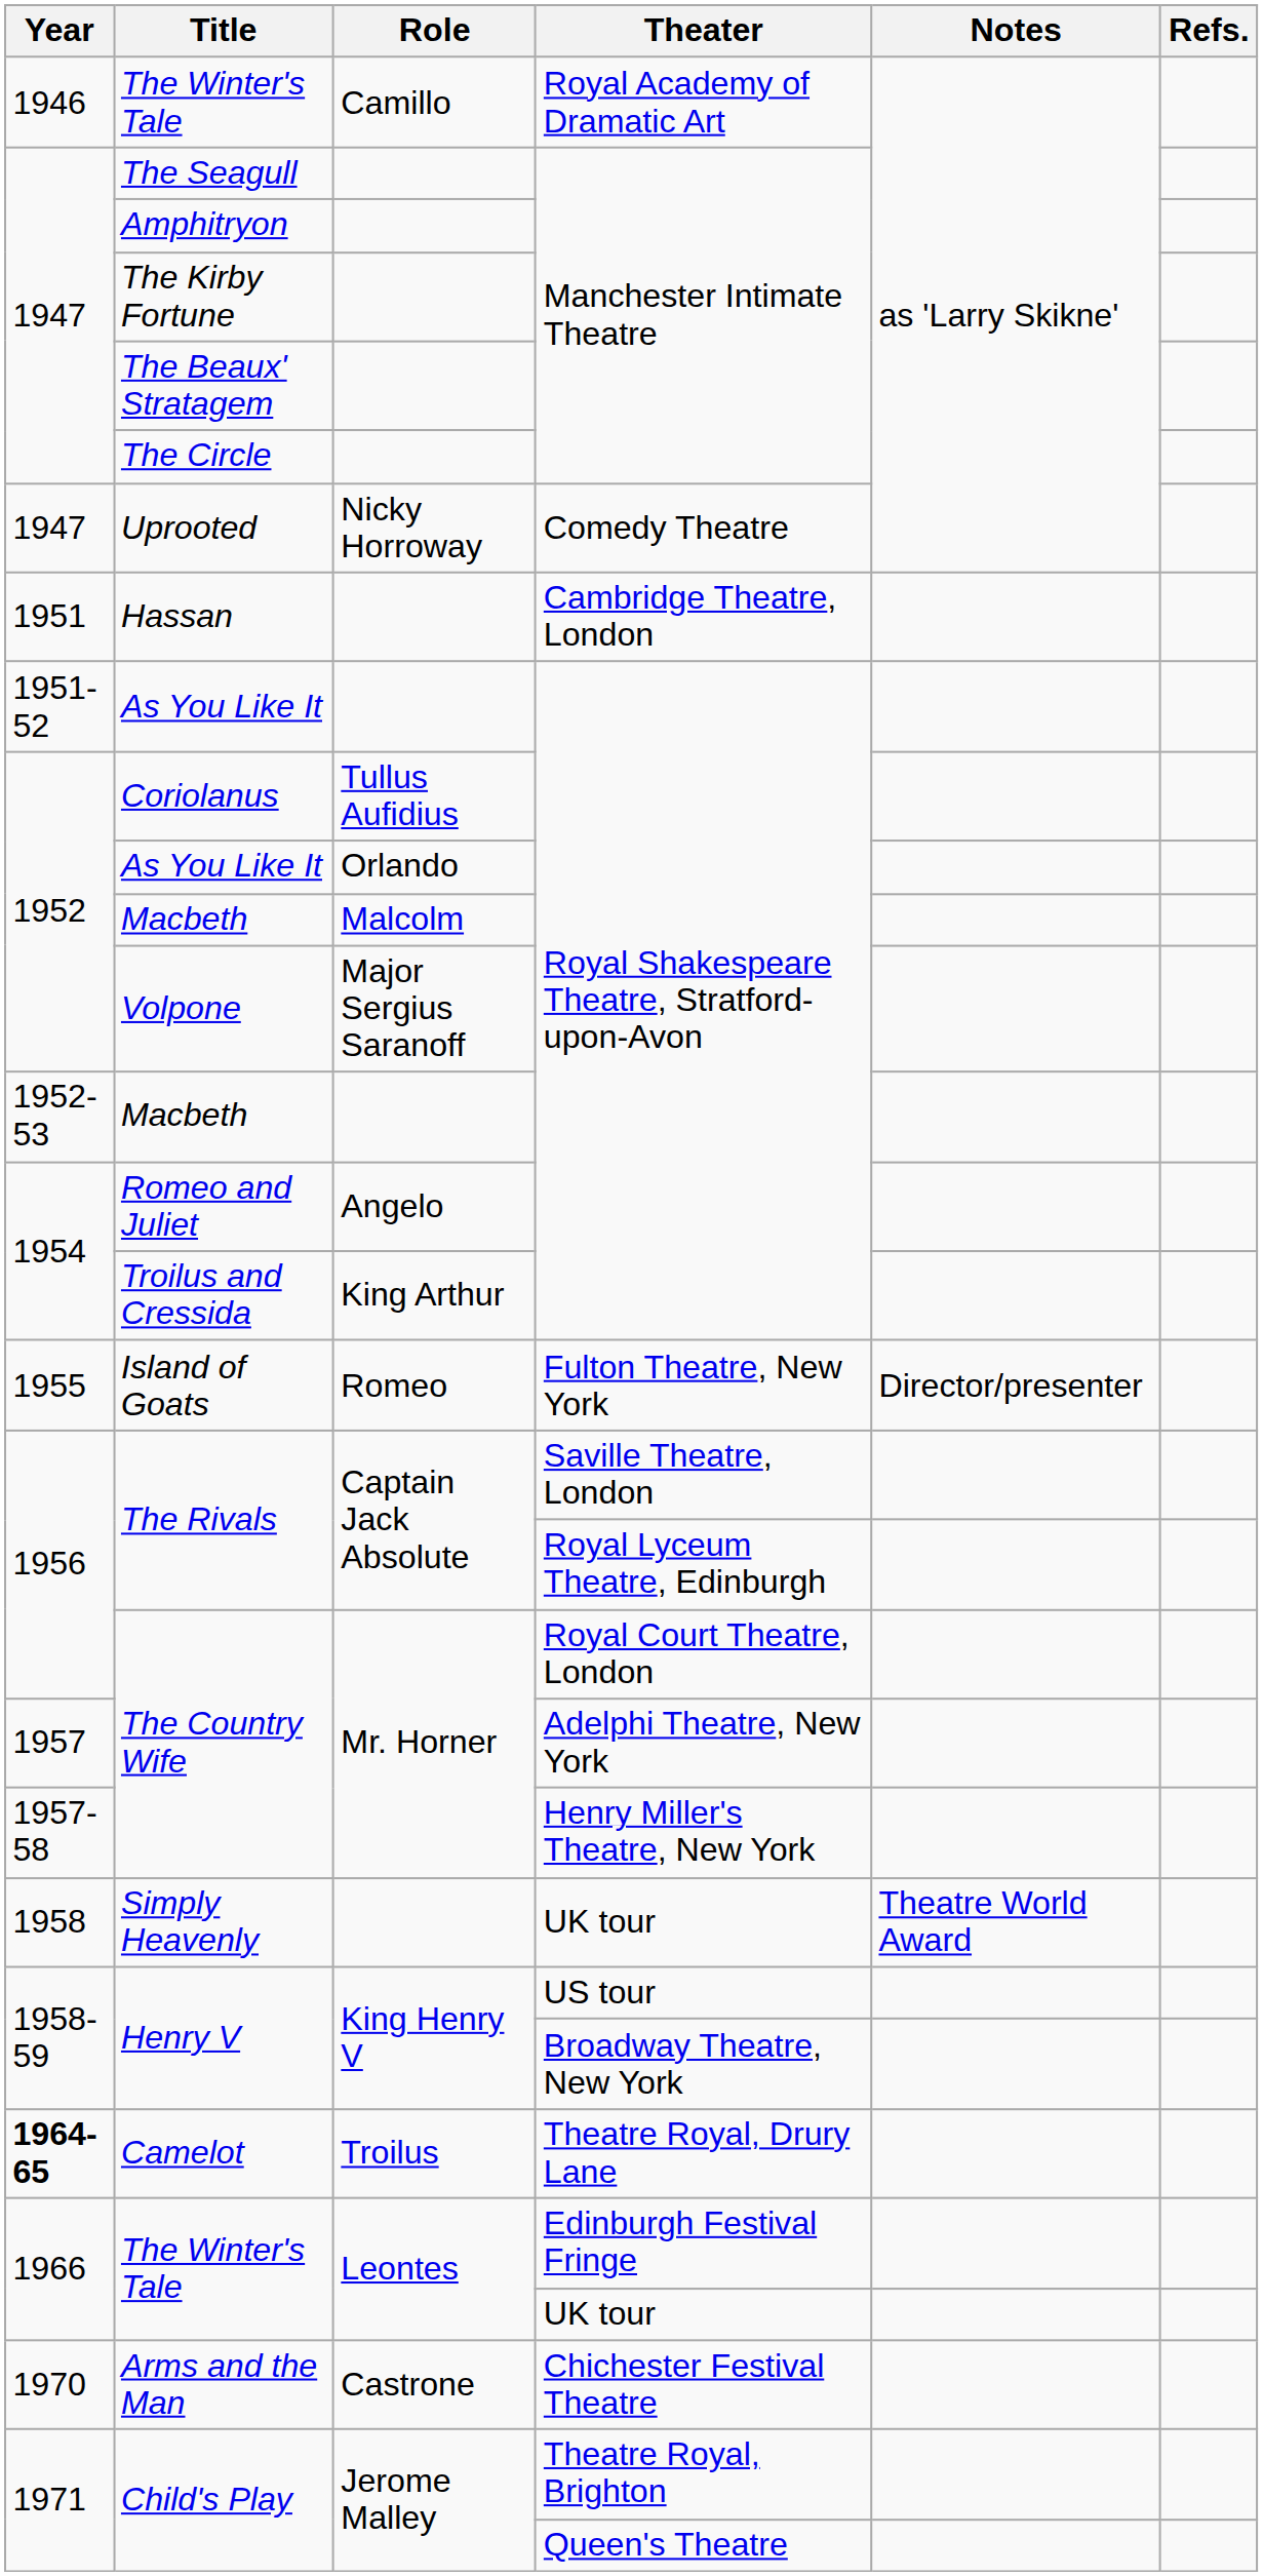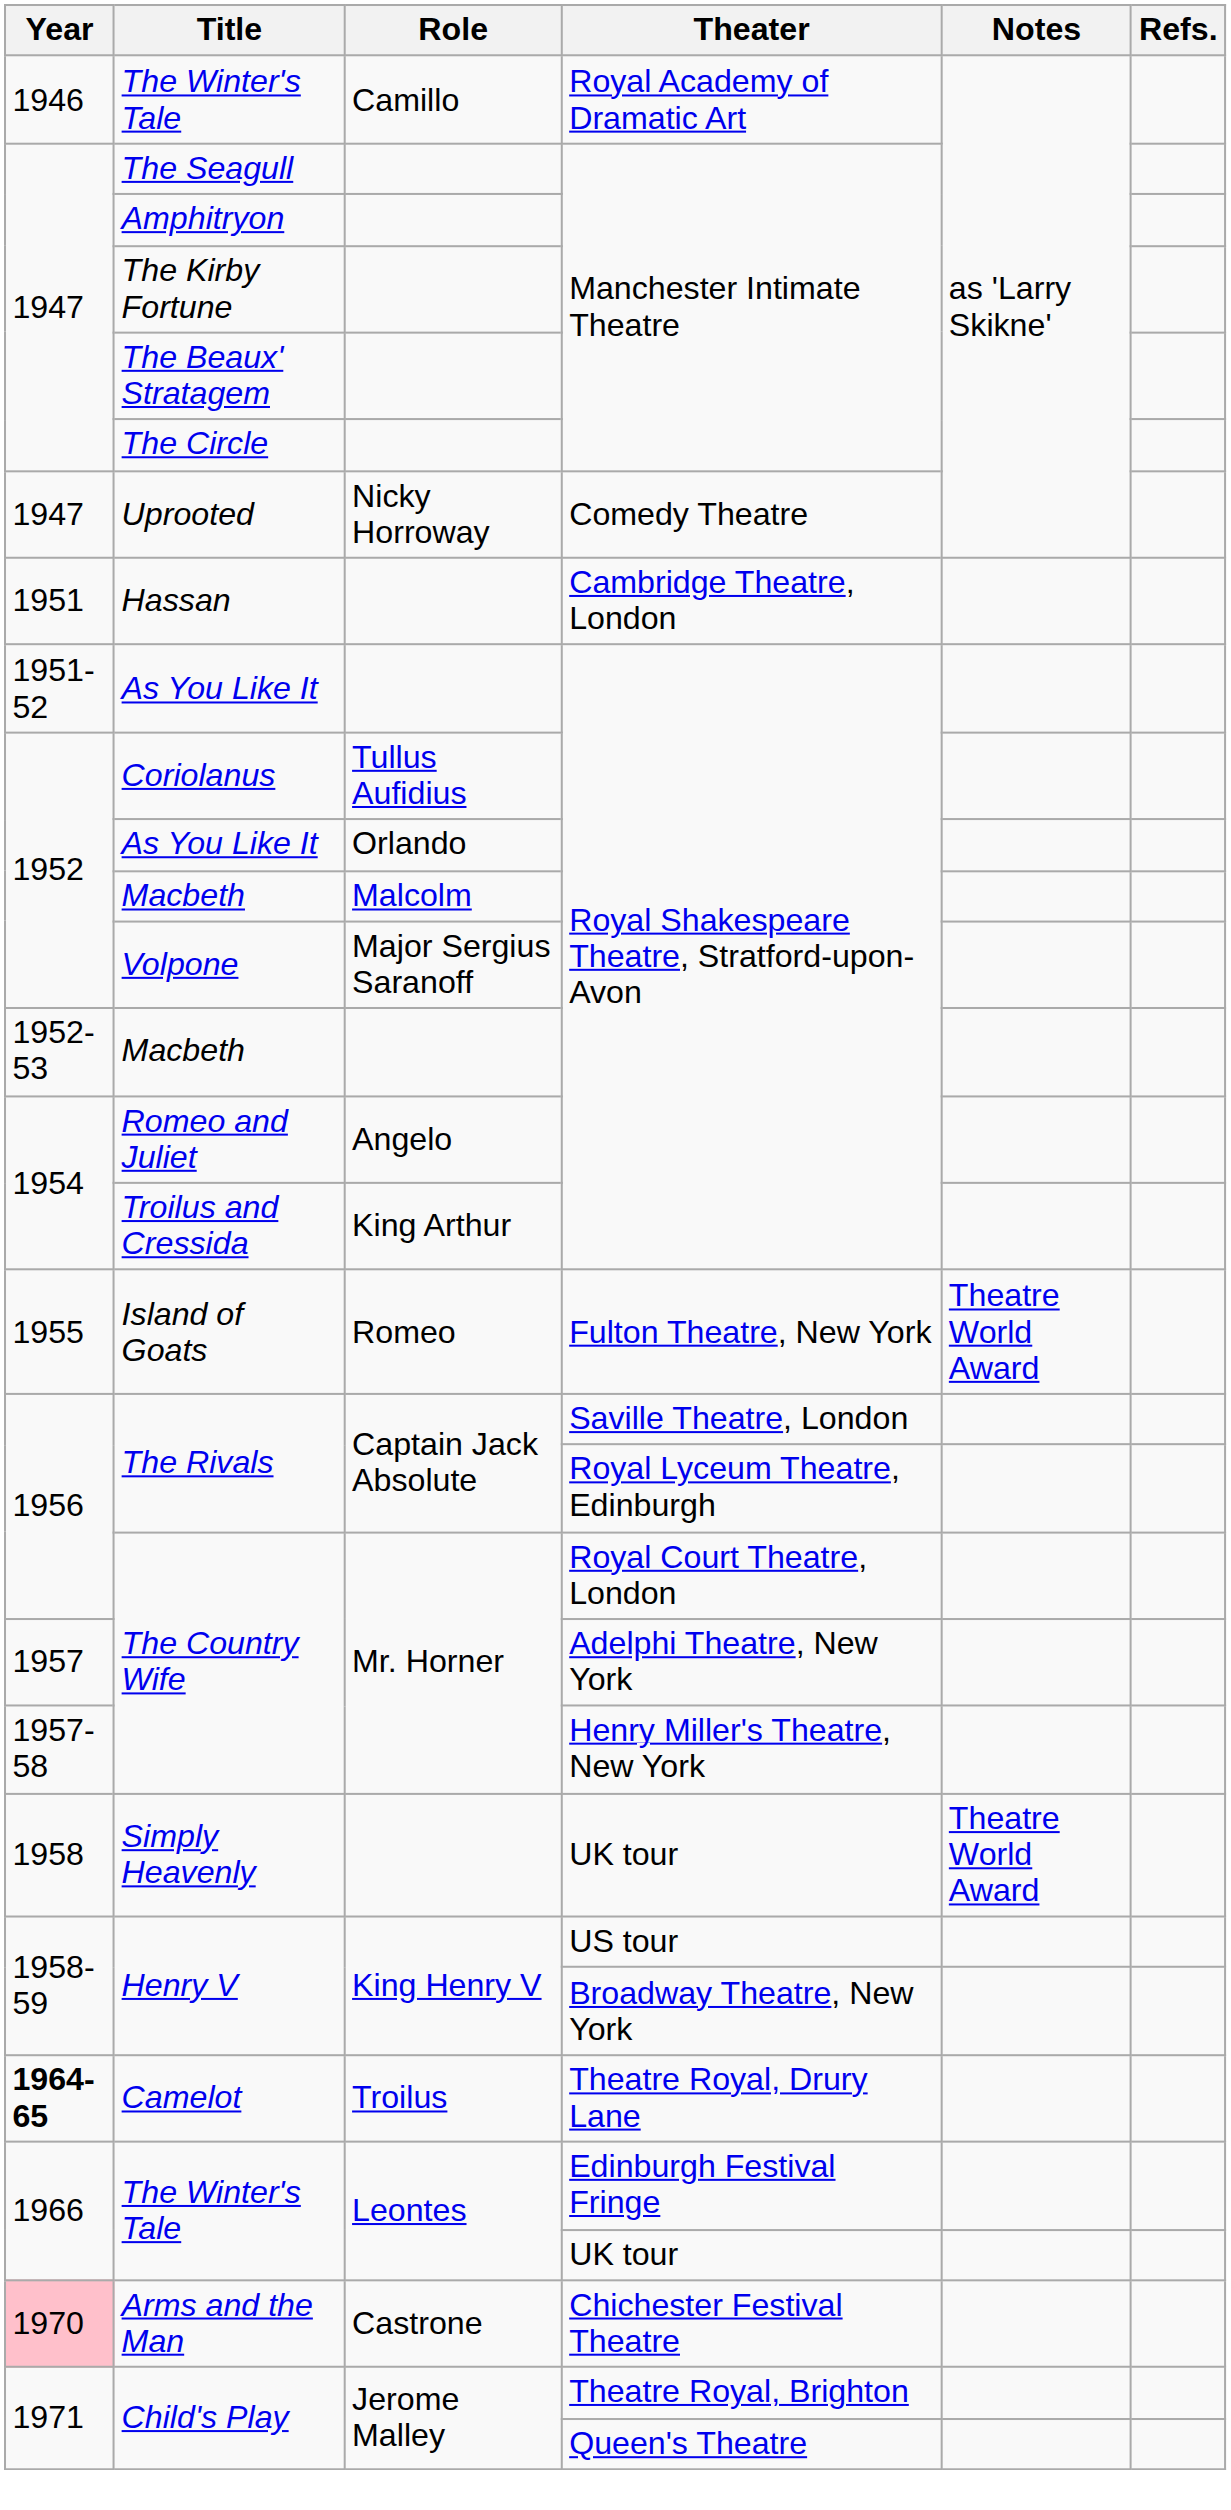Island of Goats | Notes: Director/presenter -> Theatre World Award
Arms and the Man | Year: no background -> pink background
